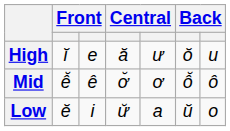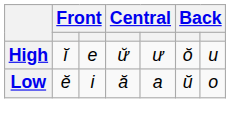High | column 4: ă -> ư̆
- row: Mid | ê̆ | ê | ơ̆ | ơ | ô̆ | ô
Low | column 4: ư̆ -> ă
